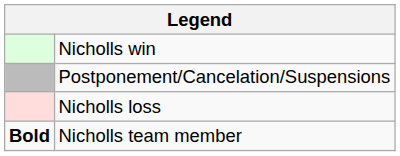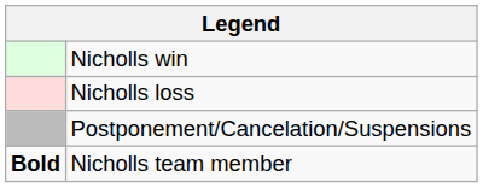rows swapped: Nicholls loss <-> Postponement/Cancelation/Suspensions
